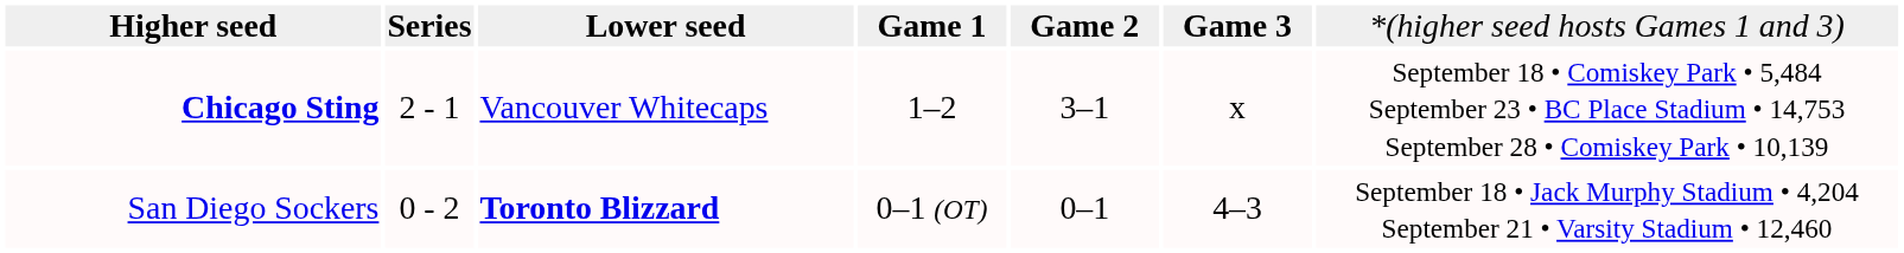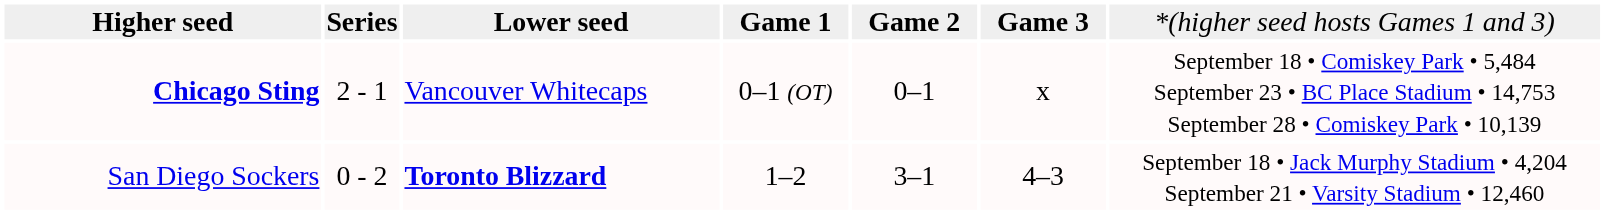Chicago Sting | column 4: 1–2 -> 0–1 (OT)
Chicago Sting | column 5: 3–1 -> 0–1
San Diego Sockers | column 4: 0–1 (OT) -> 1–2
San Diego Sockers | column 5: 0–1 -> 3–1
